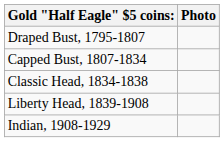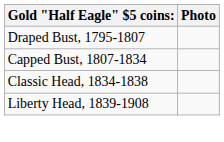- row: Indian, 1908-1929
